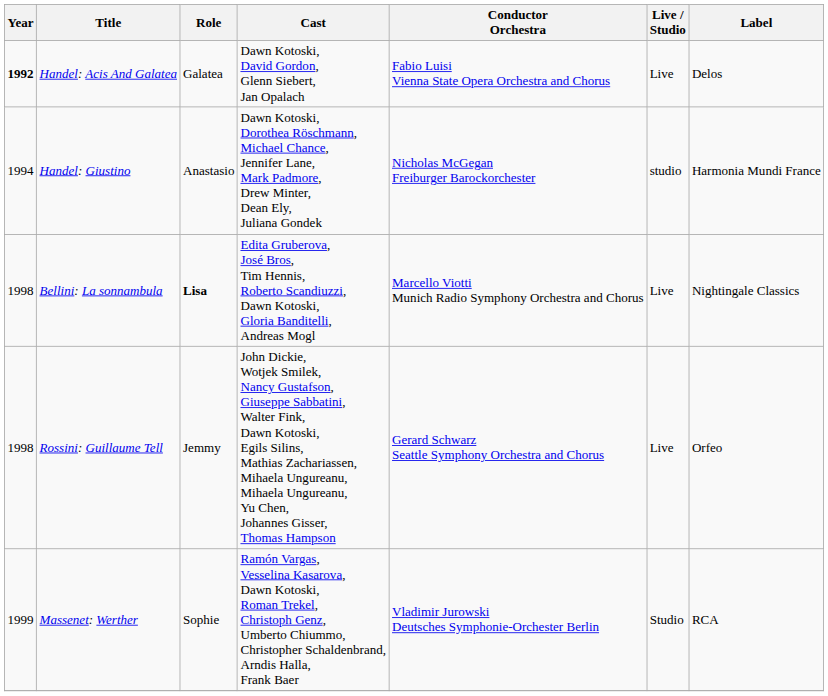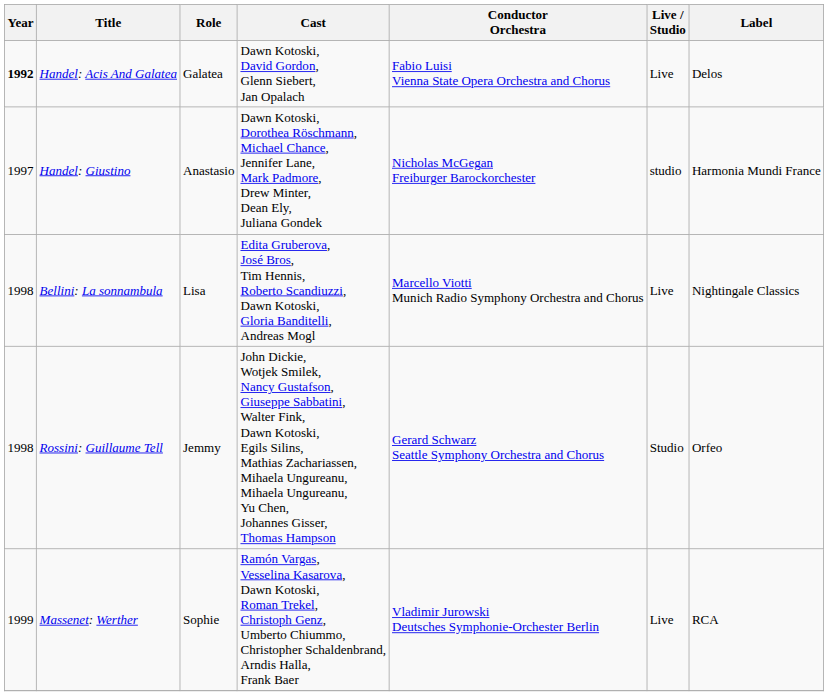Handel: Giustino | Year: 1994 -> 1997
Bellini: La sonnambula | Role: bold -> normal
Rossini: Guillaume Tell | Live / Studio: Live -> Studio
Massenet: Werther | Live / Studio: Studio -> Live
